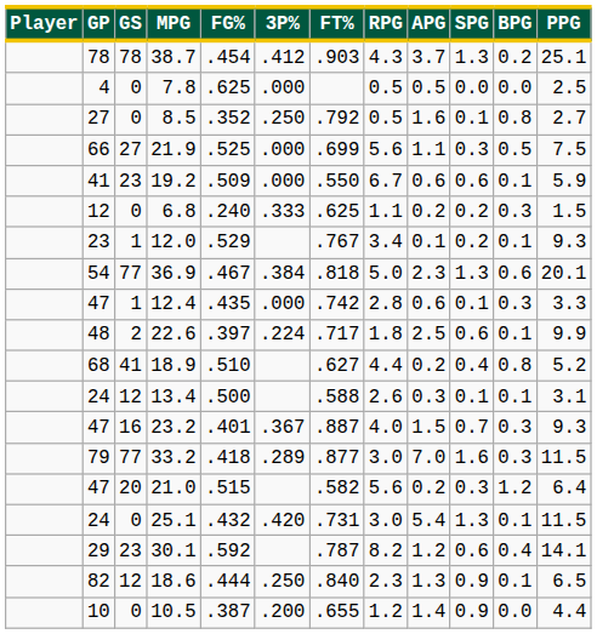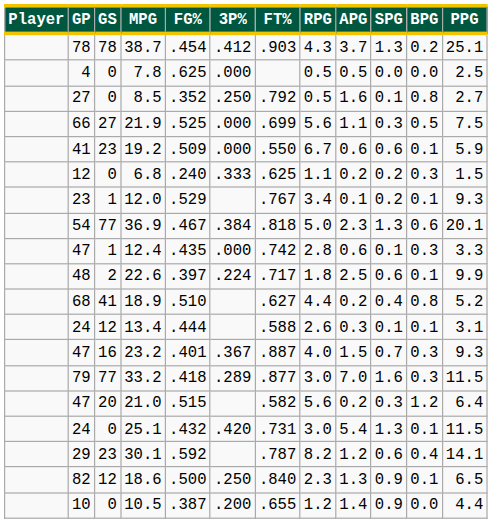13.4 | FG%: .500 -> .444
18.6 | FG%: .444 -> .500
